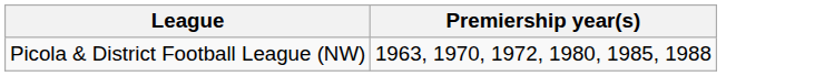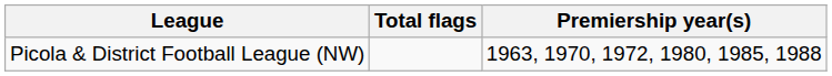+ column: Total flags
